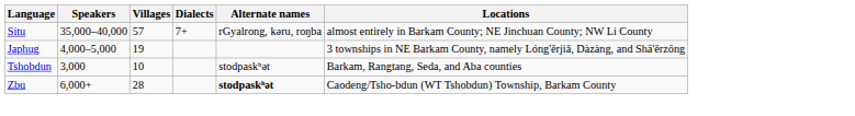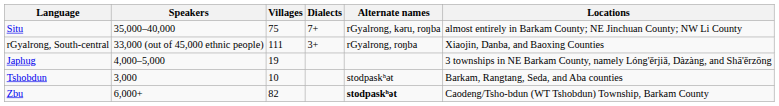Situ | Villages: 57 -> 75
+ row: rGyalrong, South-central | 33,000 (out of 45,000 ethnic people) | 111 | 3+ | rGyalrong, roŋba | Xiaojin, Danba, and Baoxing Counties
Zbu | Villages: 28 -> 82
